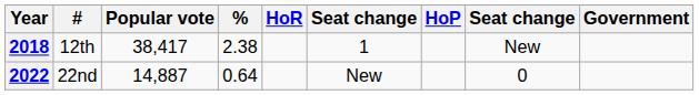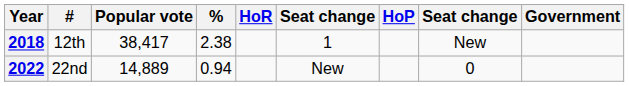2022 | Popular vote: 14,887 -> 14,889
2022 | %: 0.64 -> 0.94
